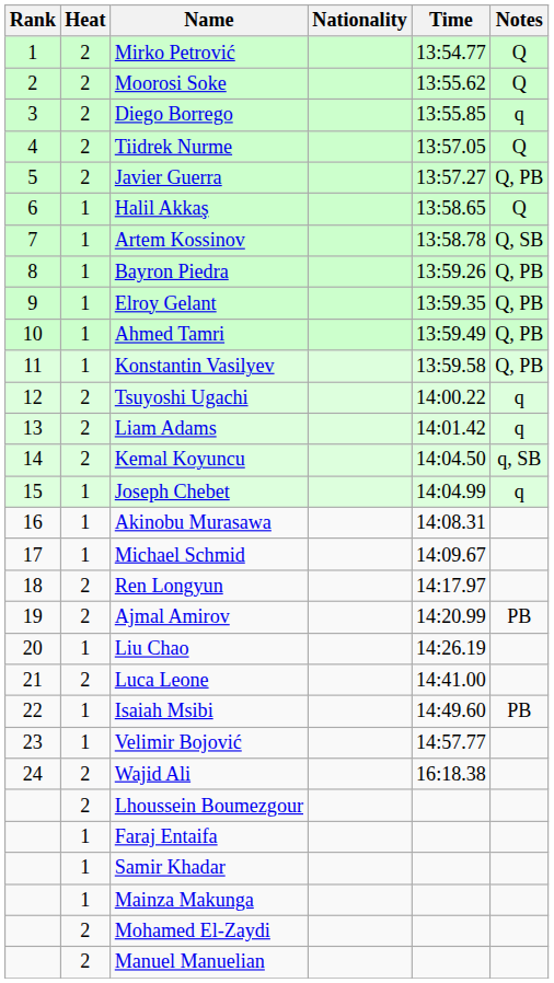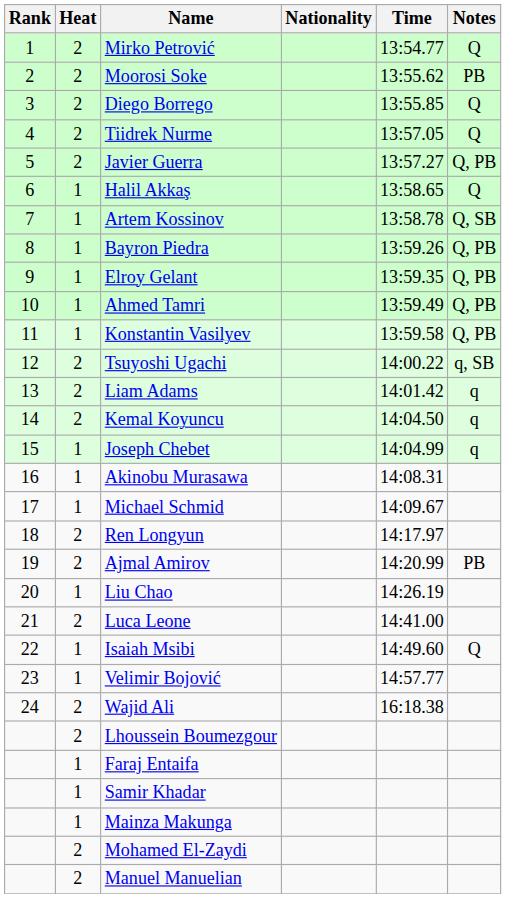Moorosi Soke | Notes: Q -> PB
Diego Borrego | Notes: q -> Q
Tsuyoshi Ugachi | Notes: q -> q, SB
Kemal Koyuncu | Notes: q, SB -> q
Isaiah Msibi | Notes: PB -> Q
